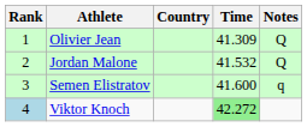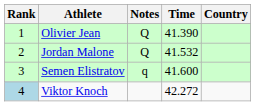columns swapped: Country <-> Notes
Olivier Jean | Time: 41.309 -> 41.390
Viktor Knoch | Time: lightgreen background -> no background
